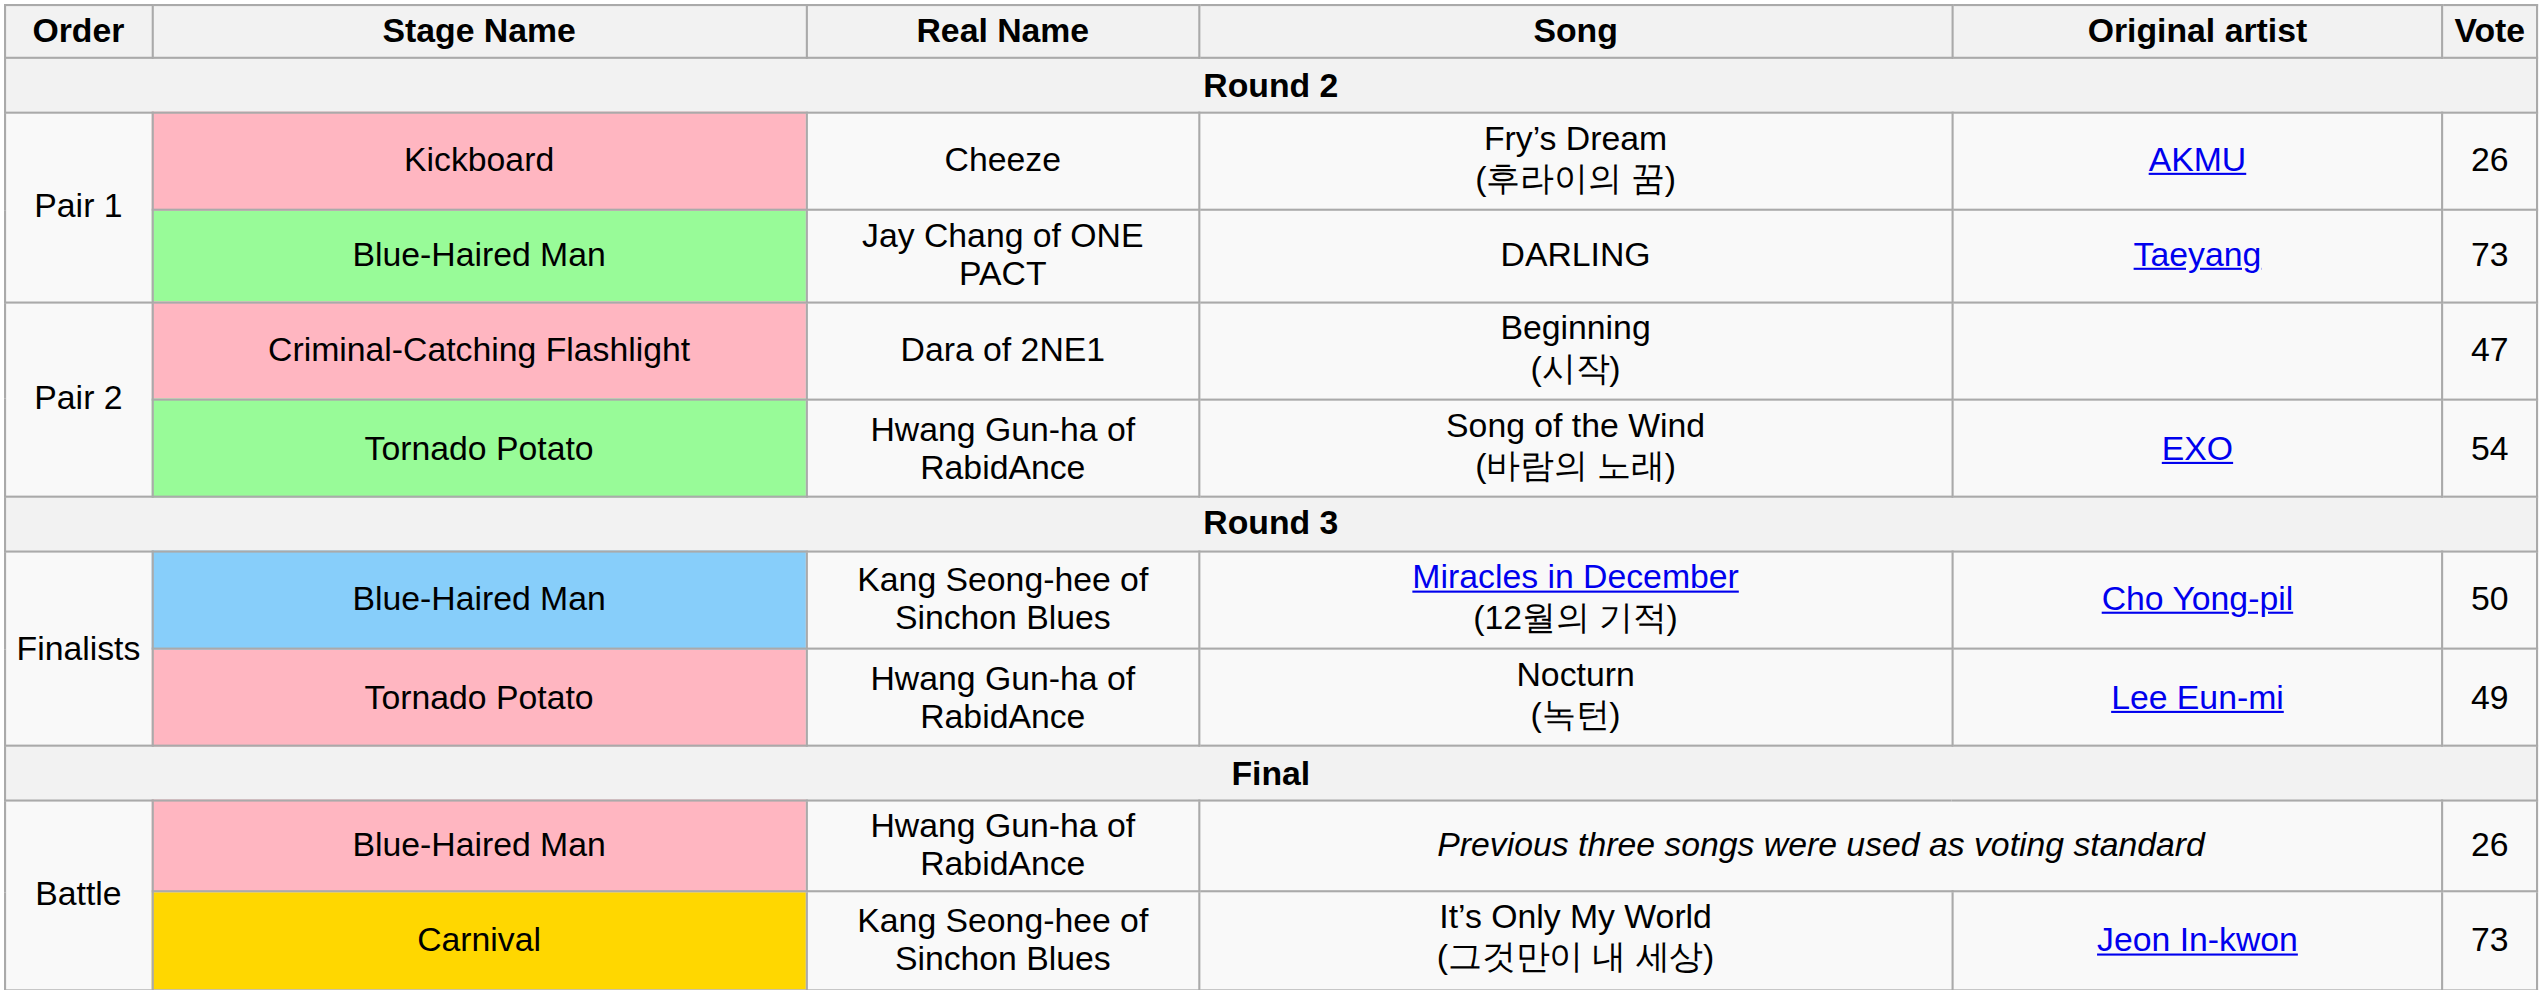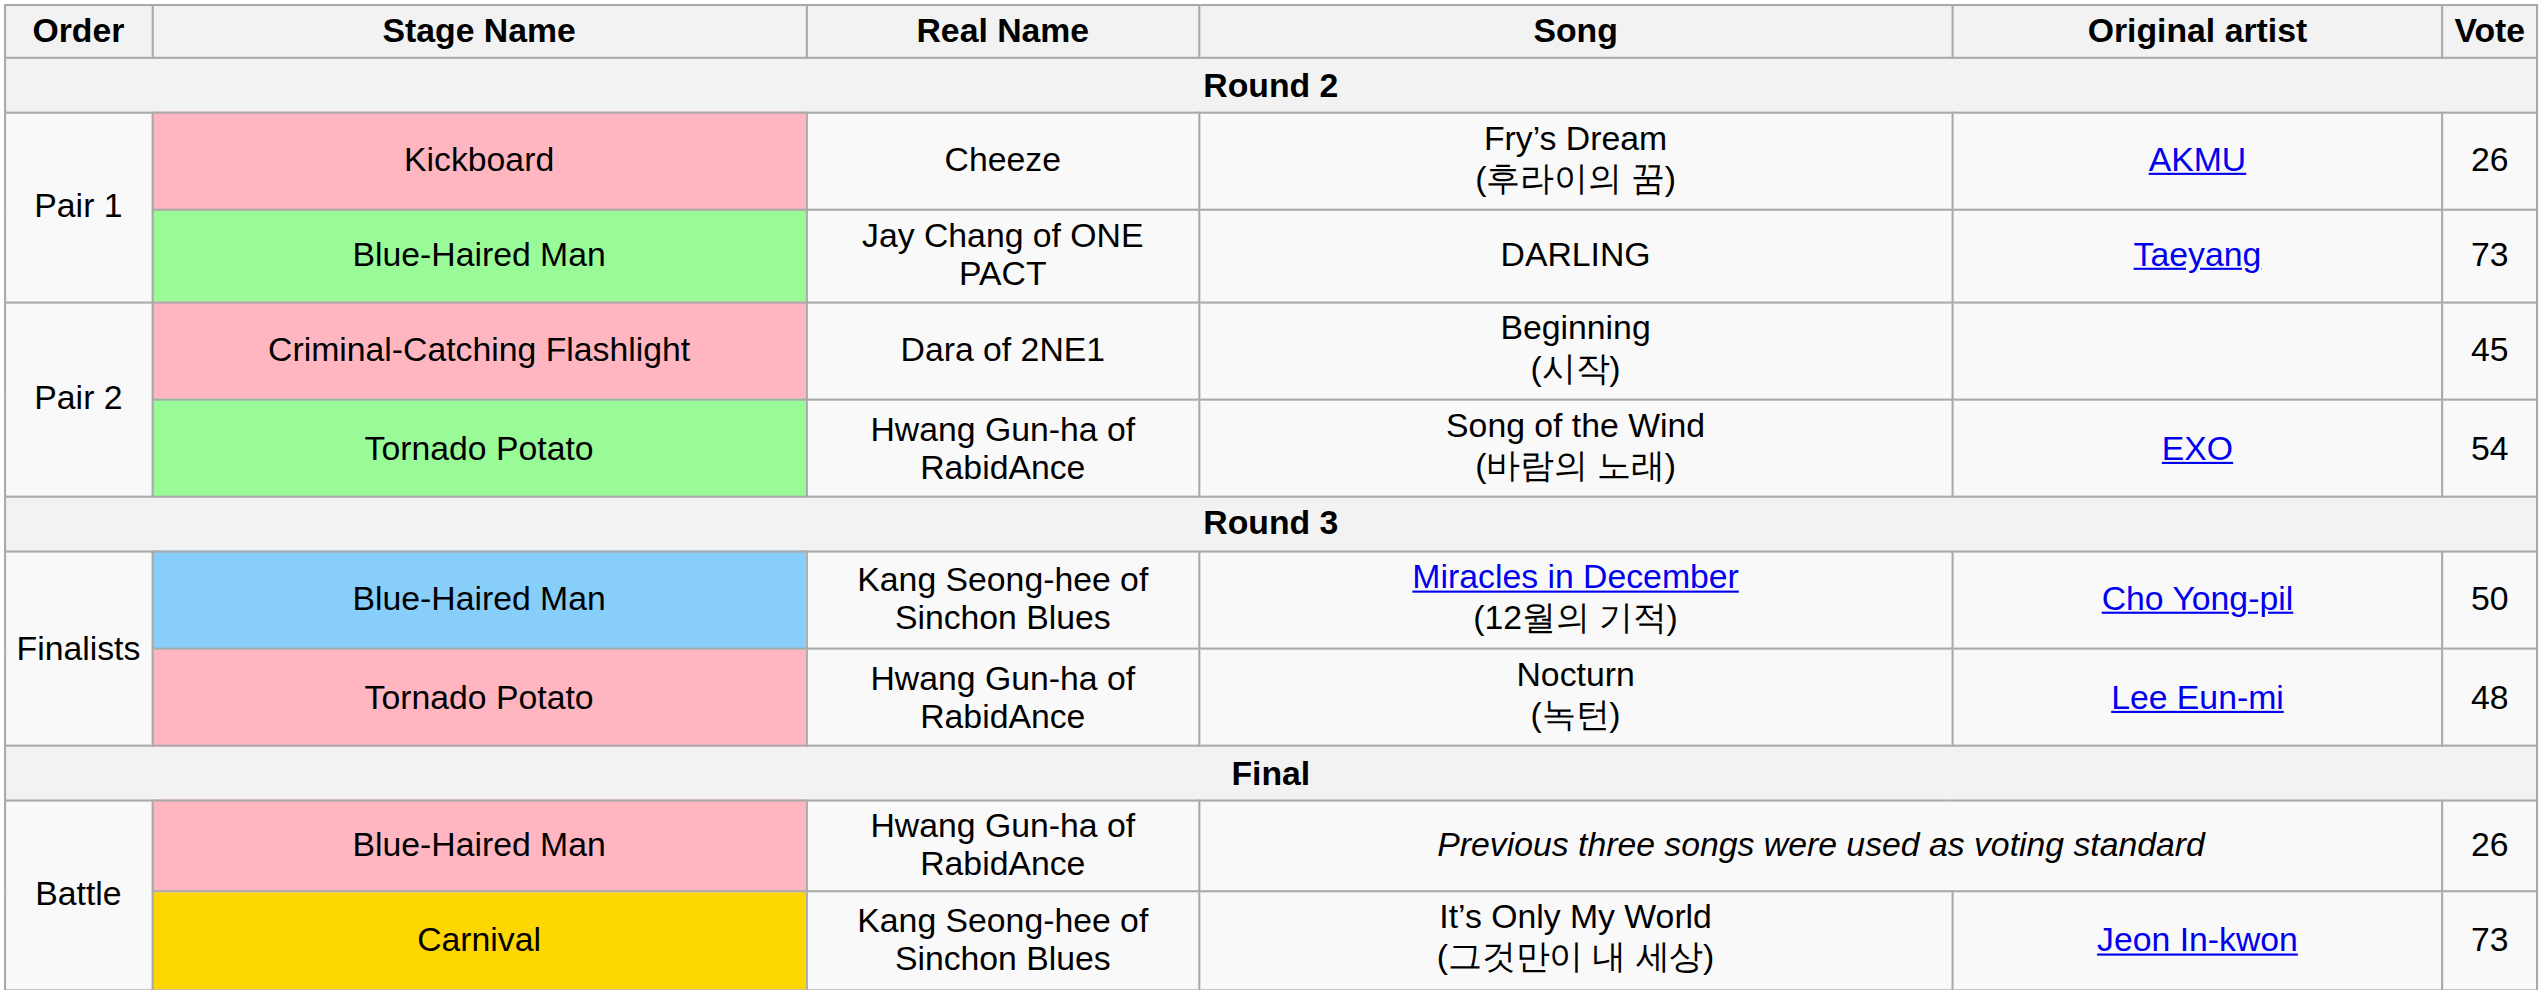Beginning (시작) | Vote: 47 -> 45
Nocturn (녹턴) | Vote: 49 -> 48
